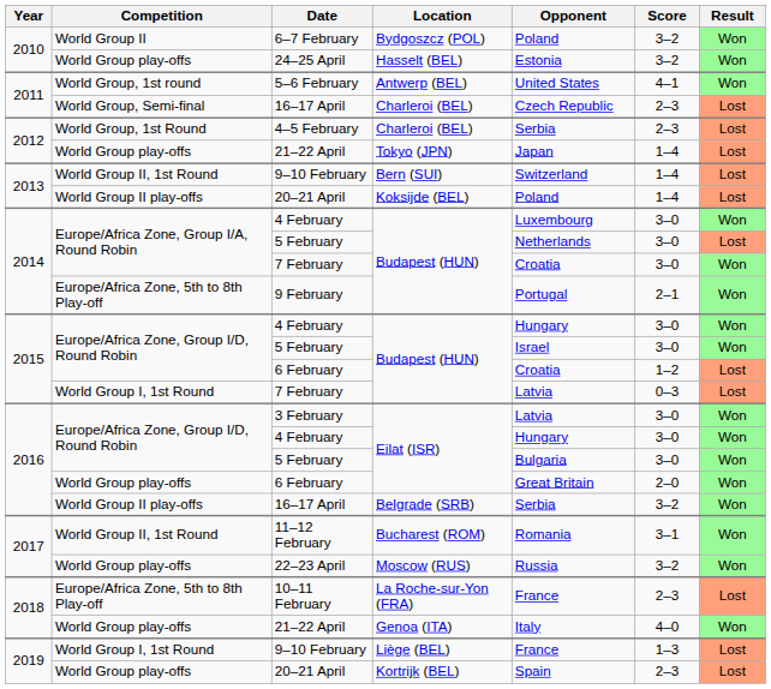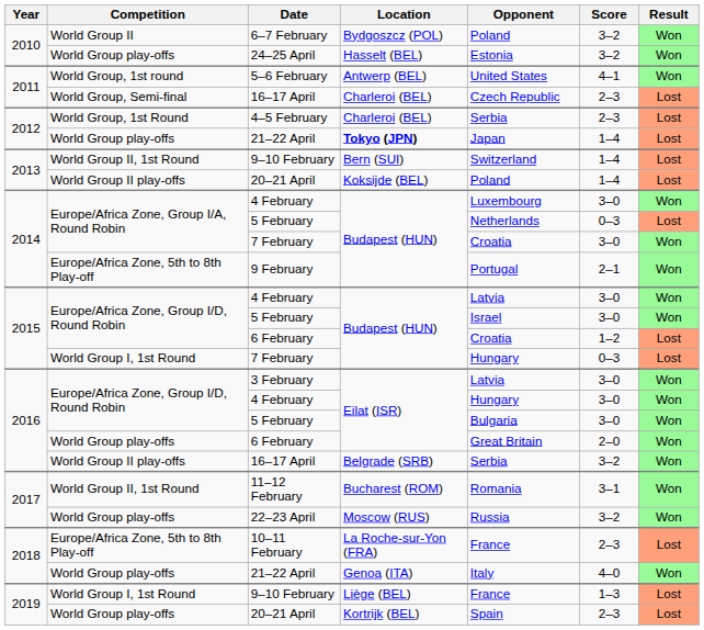2012 / 21–22 April | Location: normal -> bold
2014 / 5 February | Score: 3–0 -> 0–3
2015 / 4 February | Opponent: Hungary -> Latvia
2015 / 7 February | Opponent: Latvia -> Hungary
